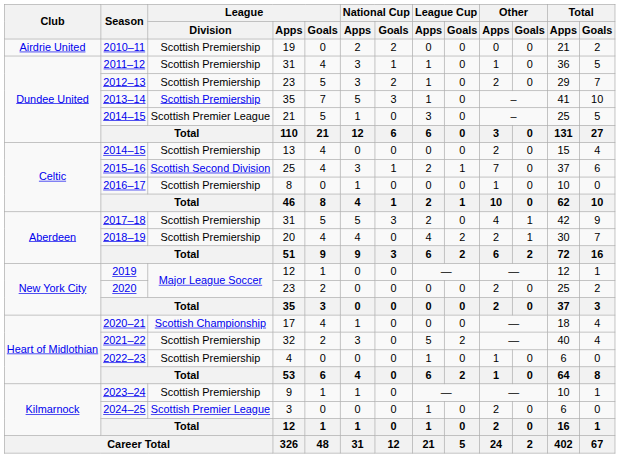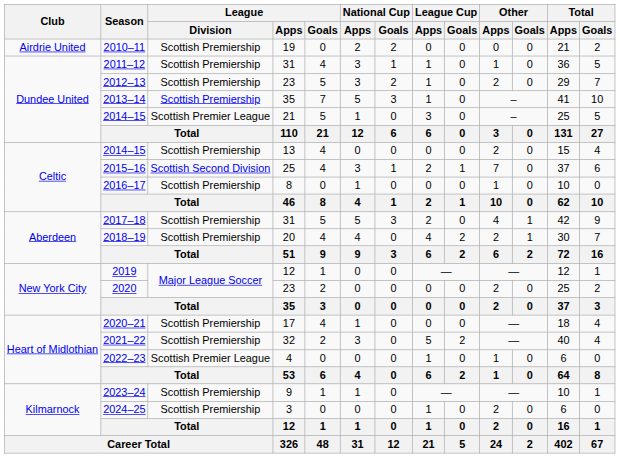2020–21 | League / Division: Scottish Championship -> Scottish Premiership
2022–23 | League / Division: Scottish Premiership -> Scottish Premier League
2024–25 | League / Division: Scottish Premier League -> Scottish Premiership
